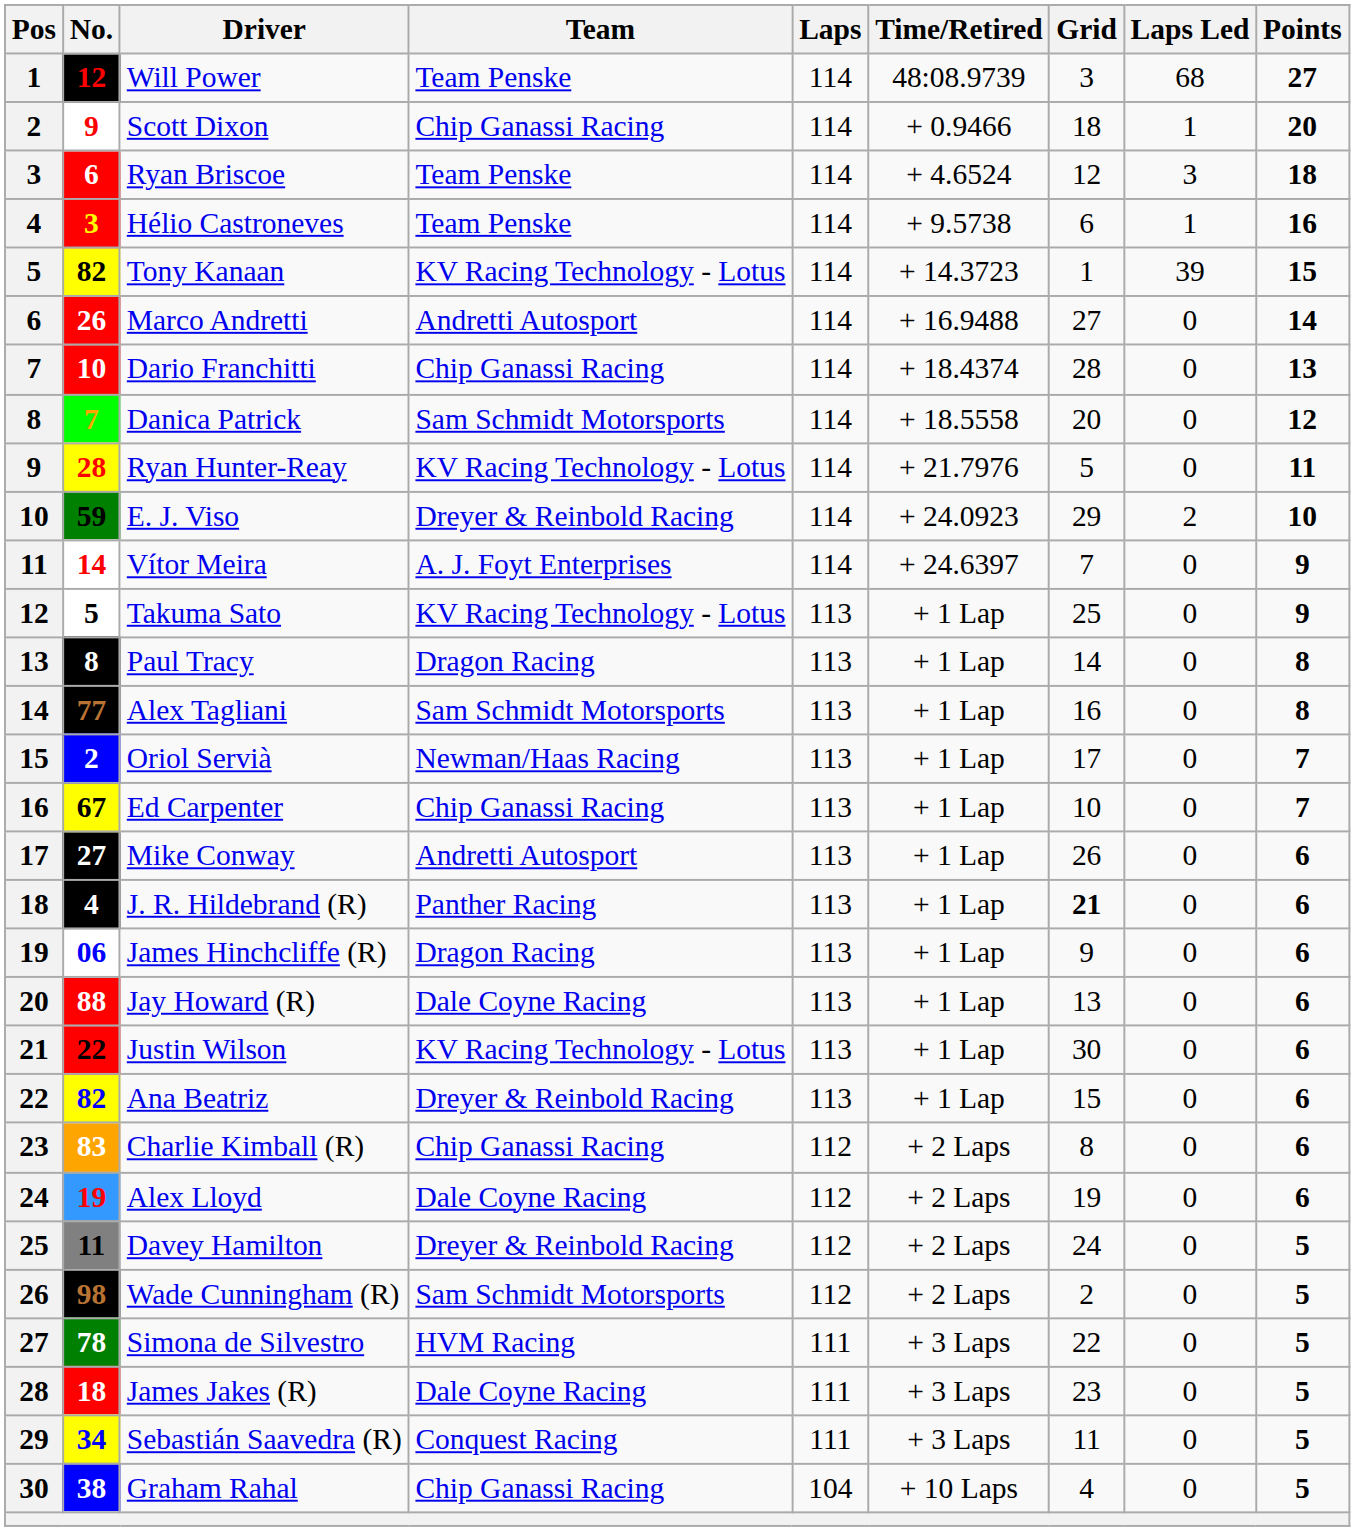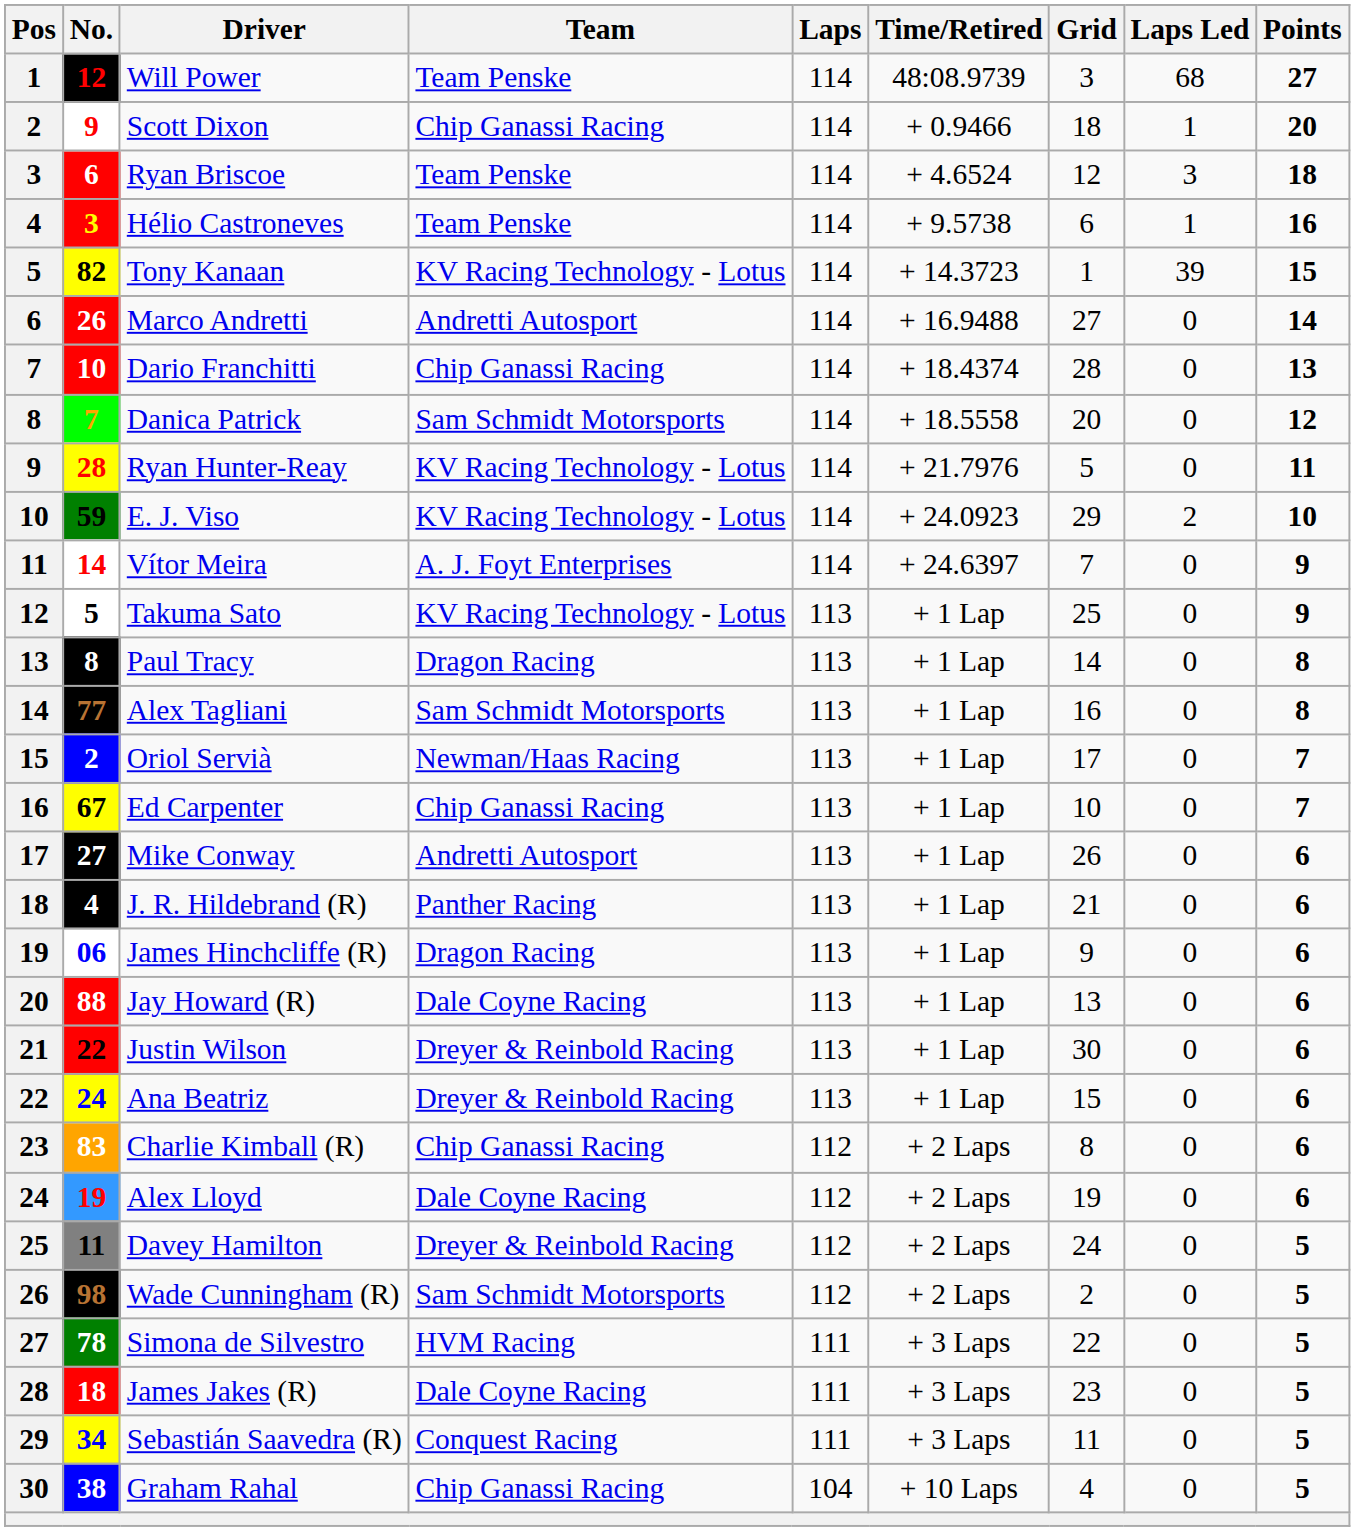E. J. Viso | Team: Dreyer & Reinbold Racing -> KV Racing Technology - Lotus
J. R. Hildebrand (R) | Grid: bold -> normal
Justin Wilson | Team: KV Racing Technology - Lotus -> Dreyer & Reinbold Racing
Ana Beatriz | No.: 82 -> 24
